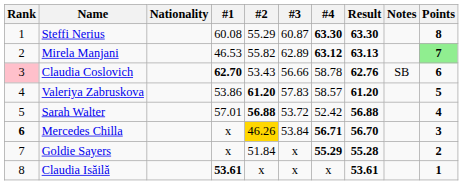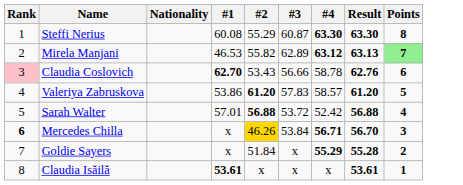- column: Notes | SB
